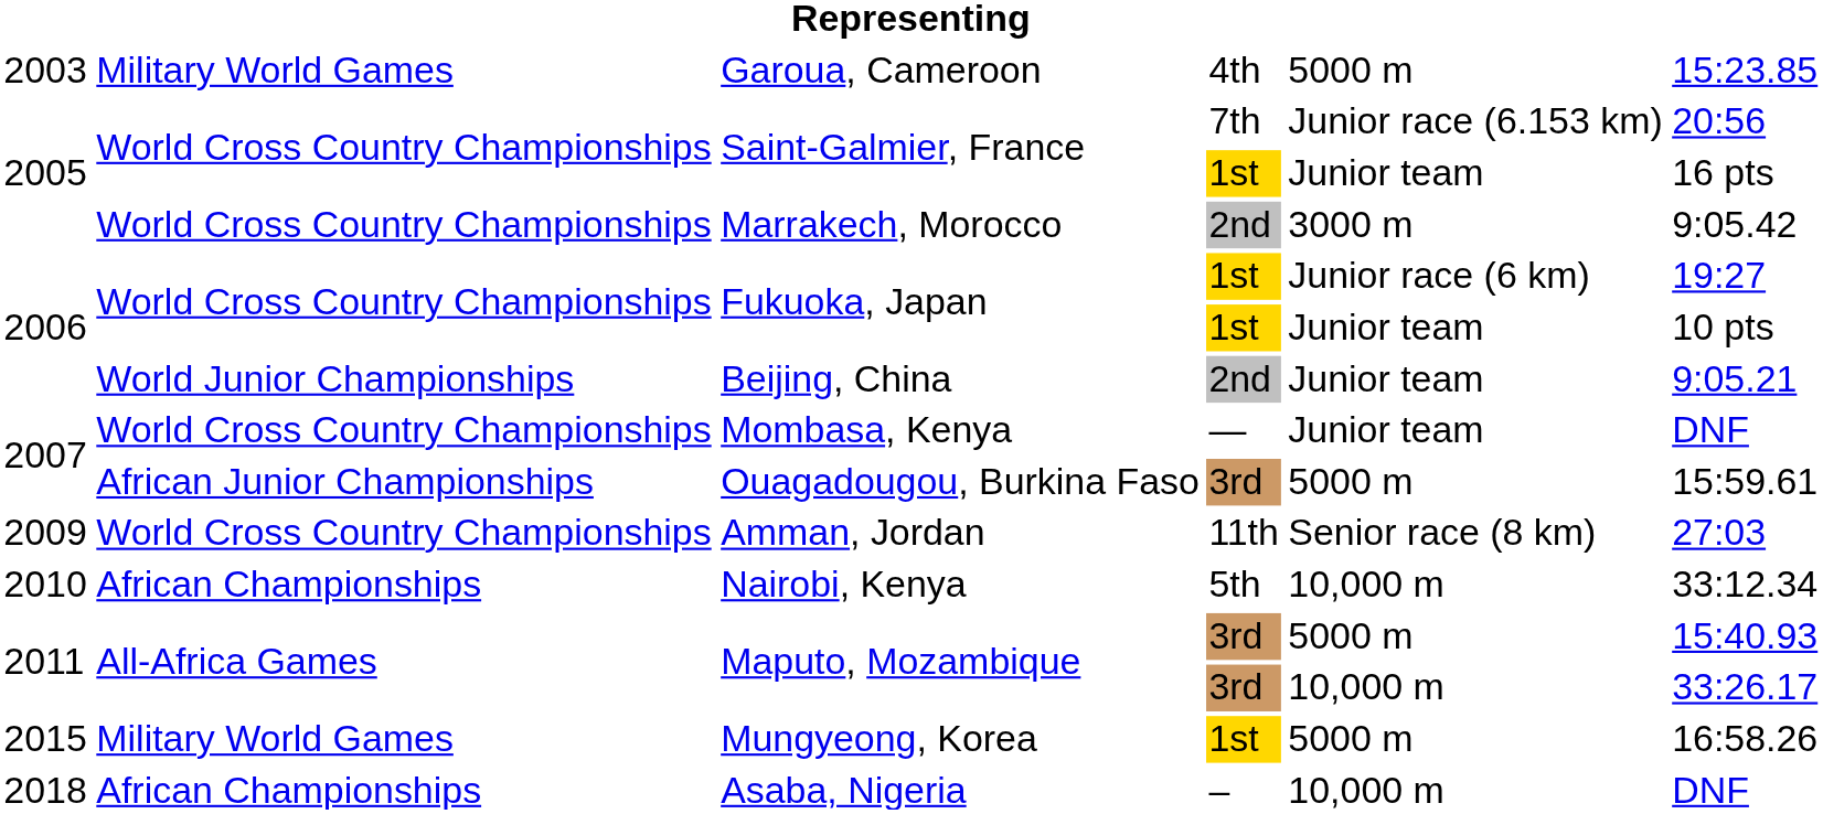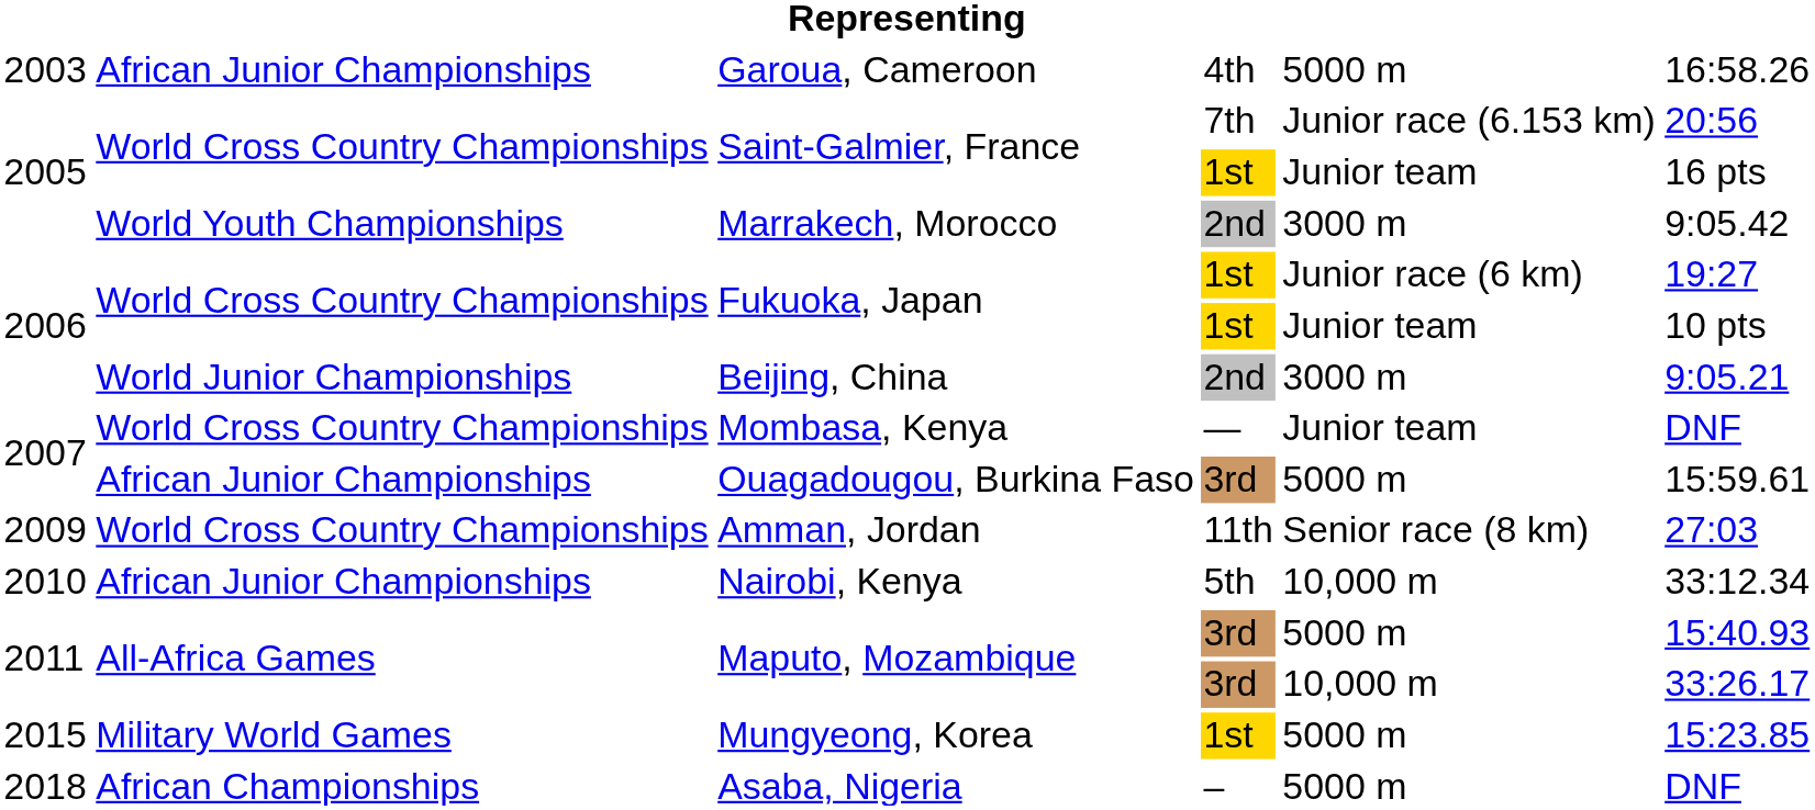Garoua, Cameroon | column 2: Military World Games -> African Junior Championships
Garoua, Cameroon | column 6: 15:23.85 -> 16:58.26
Marrakech, Morocco | column 2: World Cross Country Championships -> World Youth Championships
Beijing, China | column 5: Junior team -> 3000 m
Nairobi, Kenya | column 2: African Championships -> African Junior Championships
Mungyeong, Korea | column 6: 16:58.26 -> 15:23.85
Asaba, Nigeria | column 5: 10,000 m -> 5000 m
